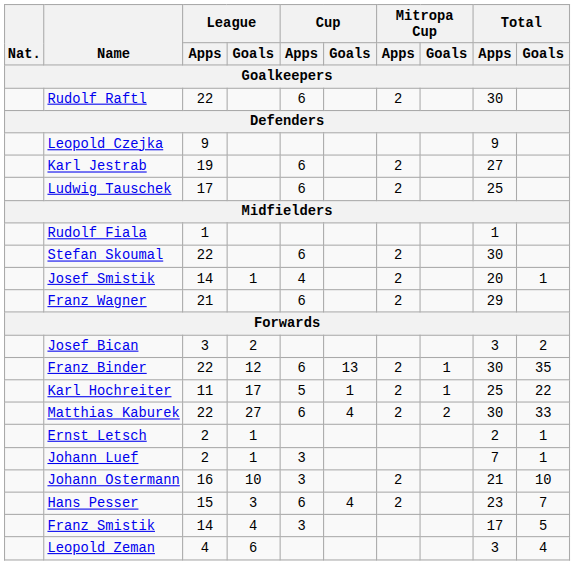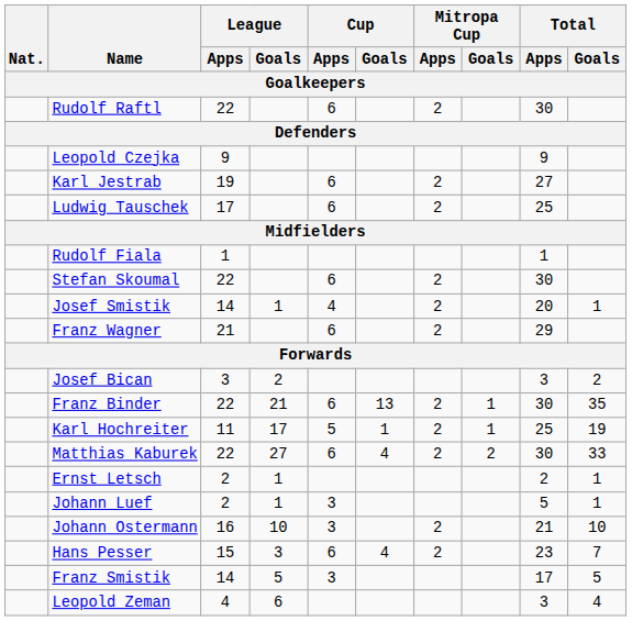Franz Binder | League / Goals: 12 -> 21
Karl Hochreiter | Total / Goals: 22 -> 19
Johann Luef | Total / Apps: 7 -> 5
Franz Smistik | League / Goals: 4 -> 5
